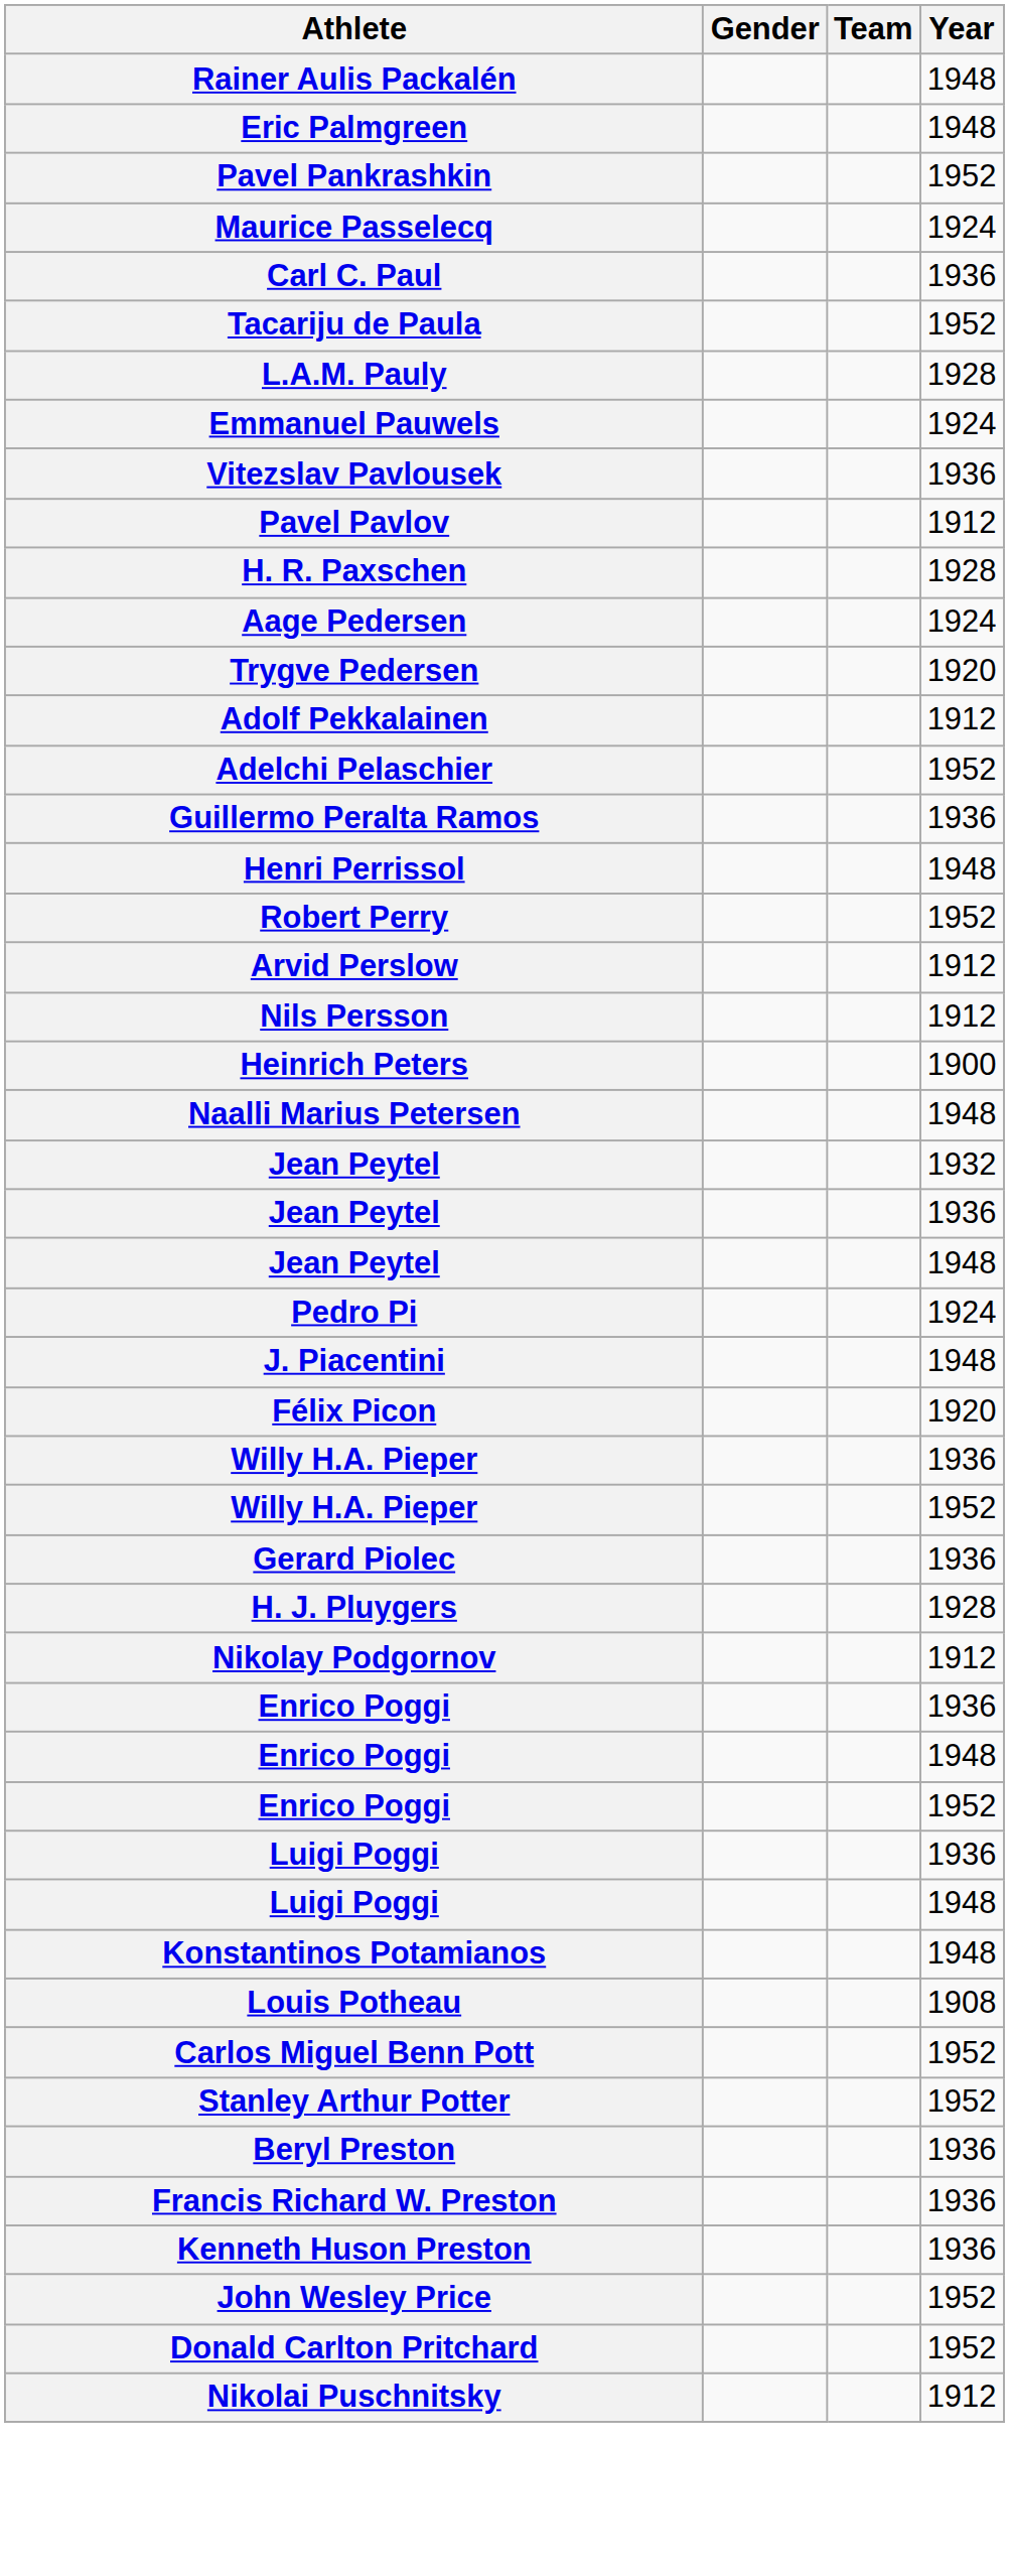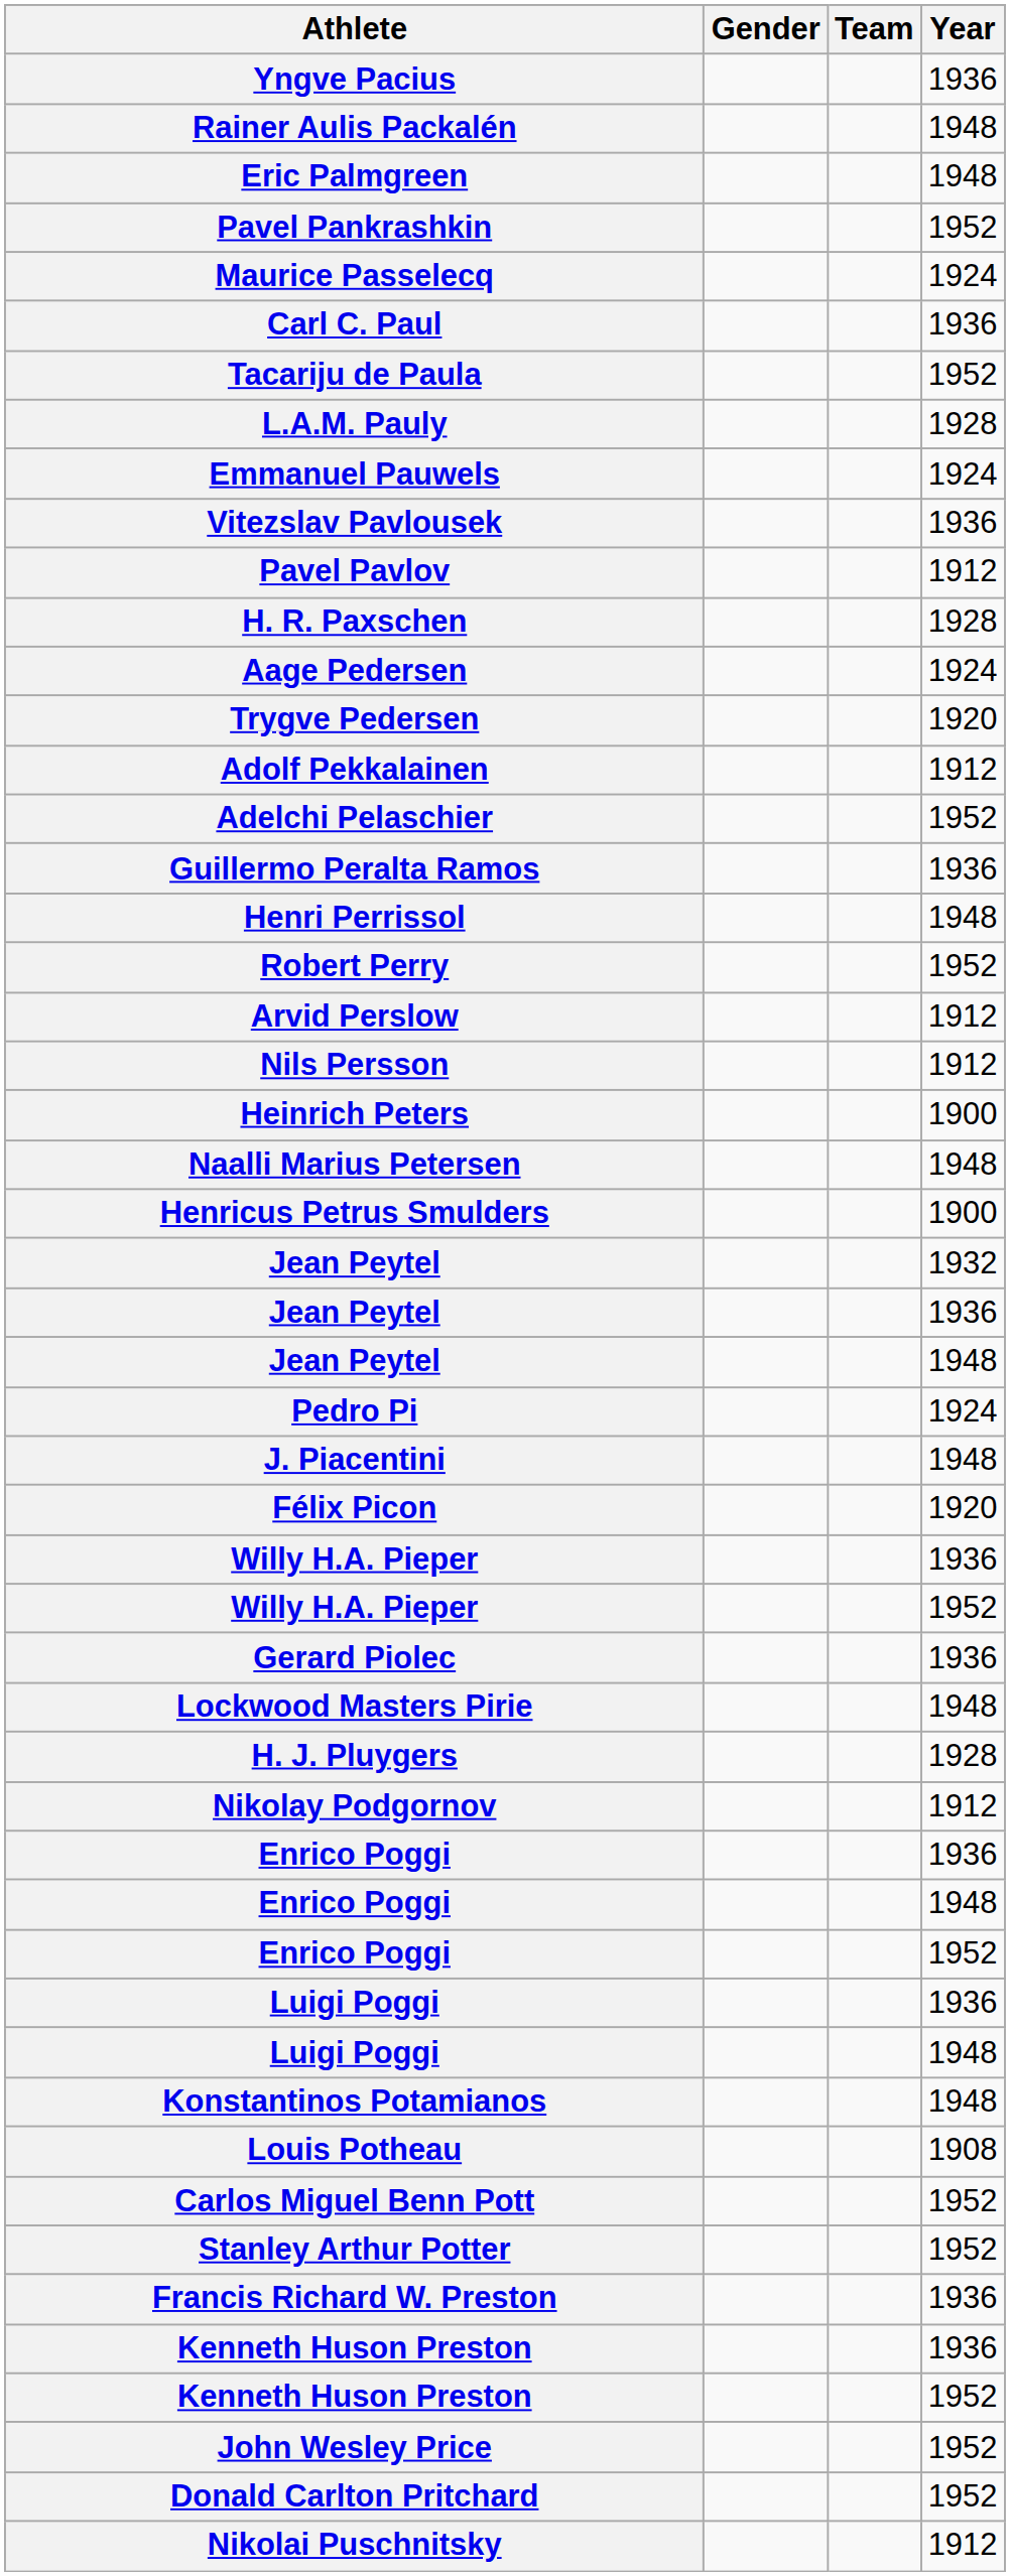+ row: Yngve Pacius | 1936
+ row: Henricus Petrus Smulders | 1900
+ row: Lockwood Masters Pirie | 1948
- row: Beryl Preston | 1936
+ row: Kenneth Huson Preston | 1952
